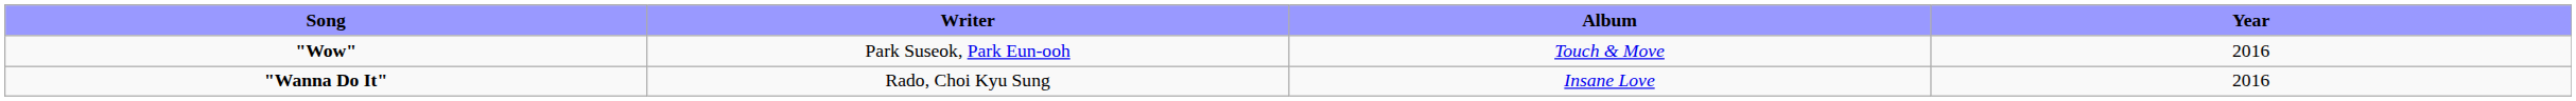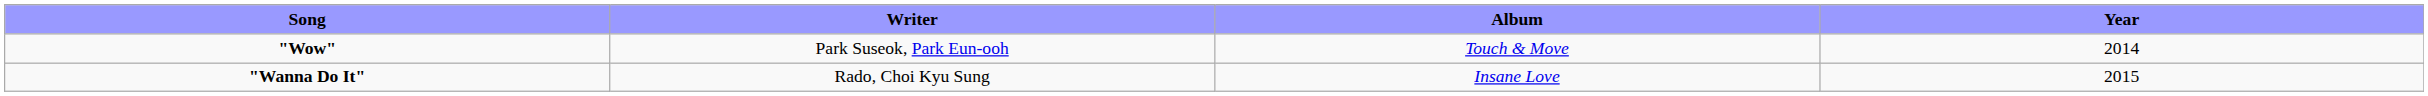"Wow" | Year: 2016 -> 2014
"Wanna Do It" | Year: 2016 -> 2015
